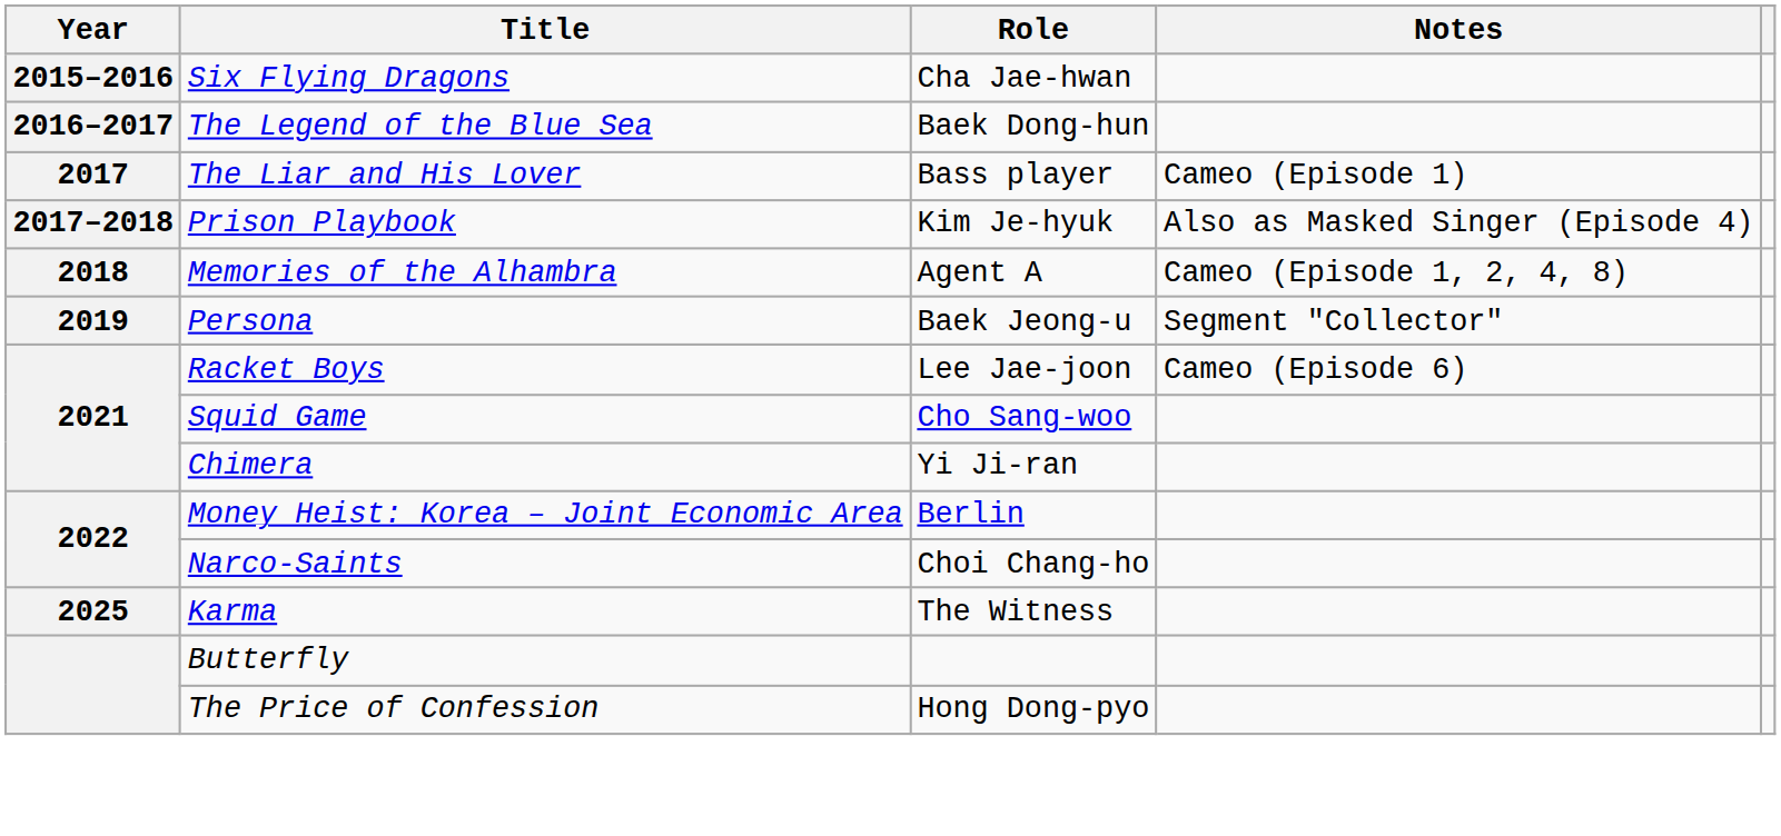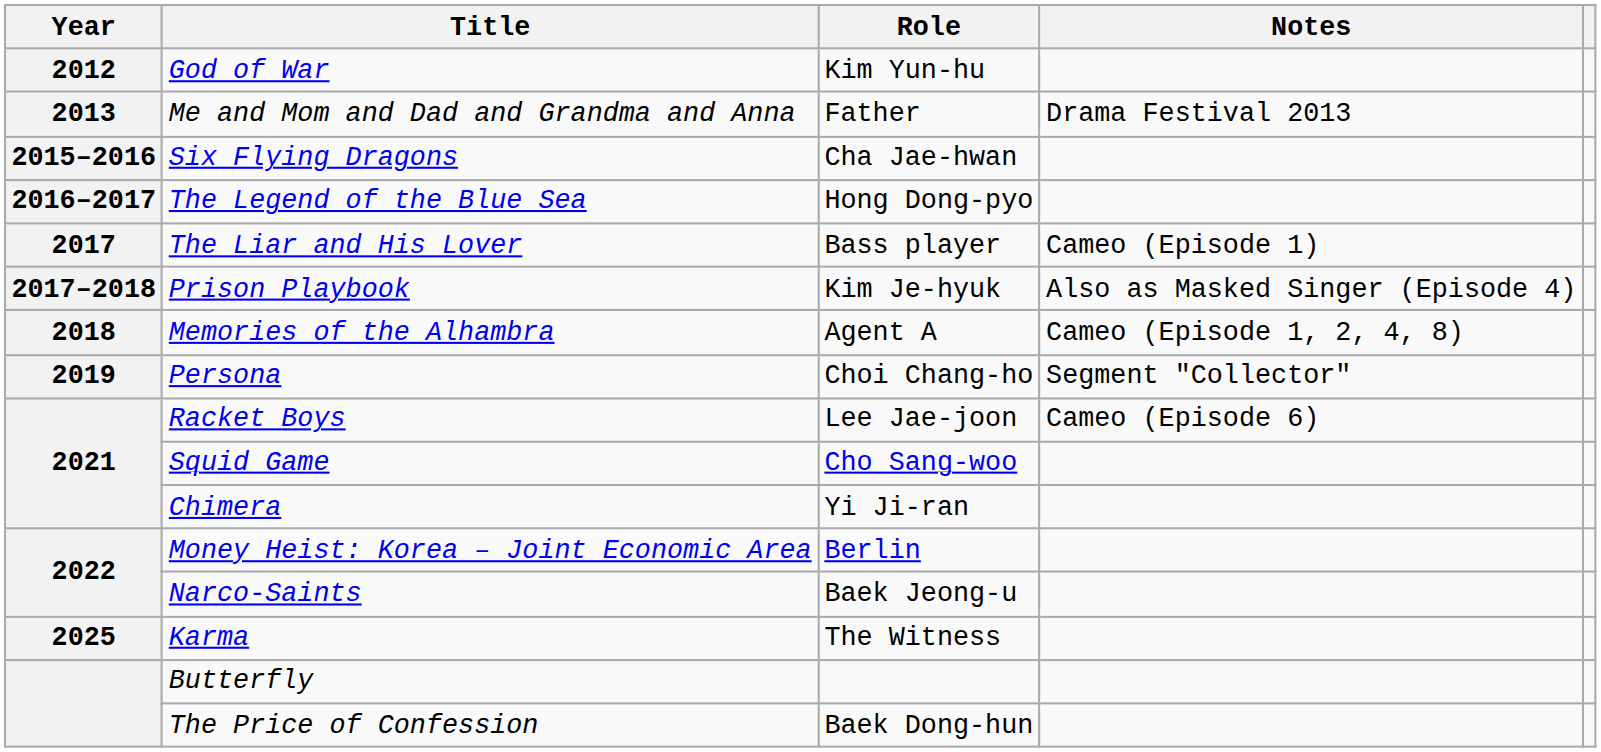+ row: 2012 | God of War | Kim Yun-hu
+ row: 2013 | Me and Mom and Dad and Grandma and Anna | Father | Drama Festival 2013
The Legend of the Blue Sea | Role: Baek Dong-hun -> Hong Dong-pyo
Persona | Role: Baek Jeong-u -> Choi Chang-ho
Narco-Saints | Role: Choi Chang-ho -> Baek Jeong-u
The Price of Confession | Role: Hong Dong-pyo -> Baek Dong-hun
